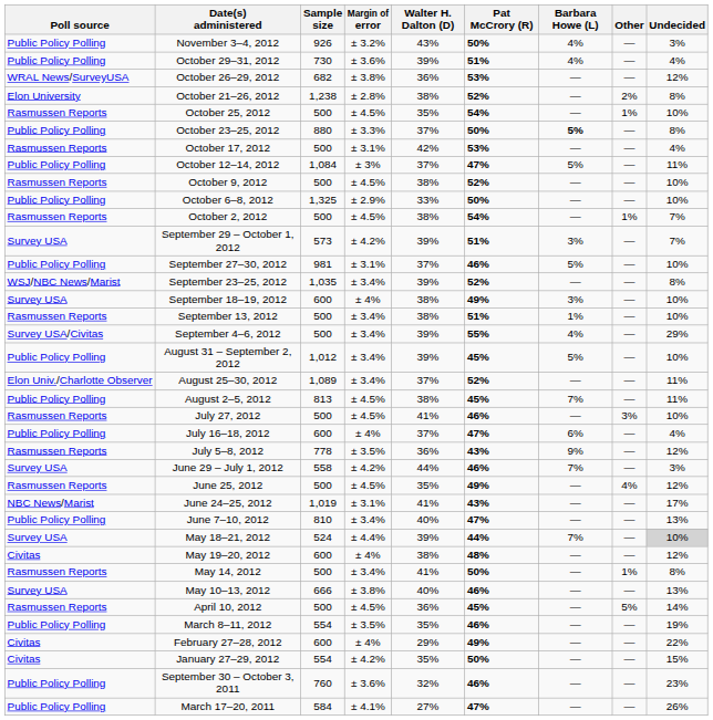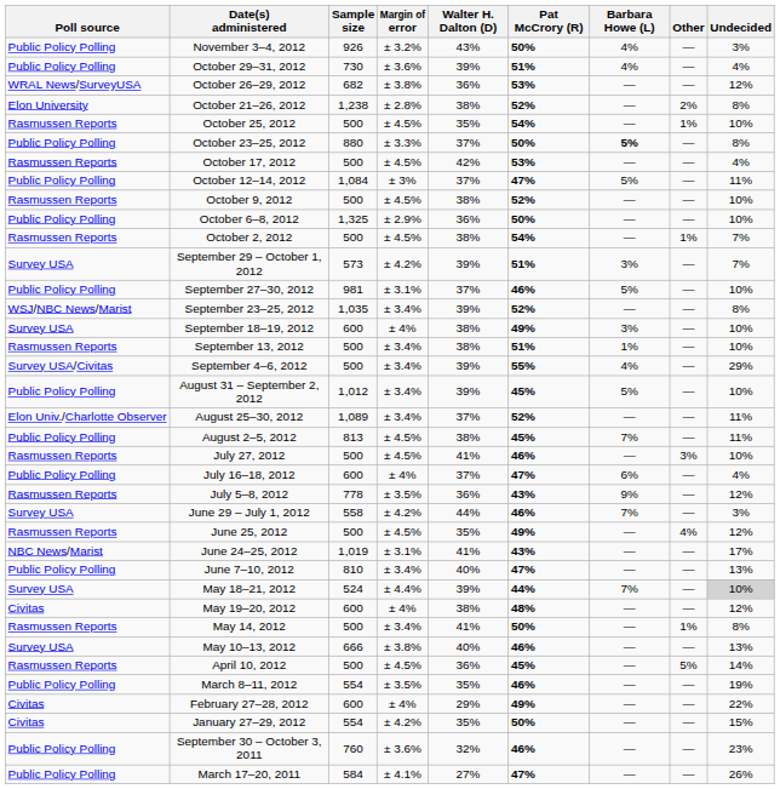October 17, 2012 | Margin of error: ± 3.1% -> ± 4.5%
October 6–8, 2012 | Walter H. Dalton (D): 33% -> 36%
